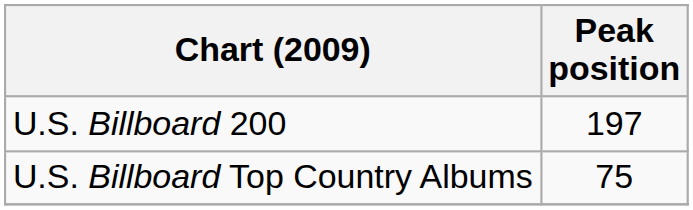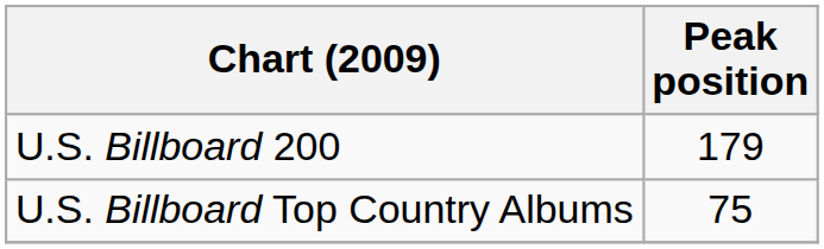U.S. Billboard 200 | Peak position: 197 -> 179
